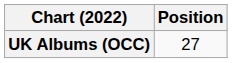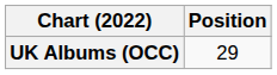UK Albums (OCC) | Position: 27 -> 29
